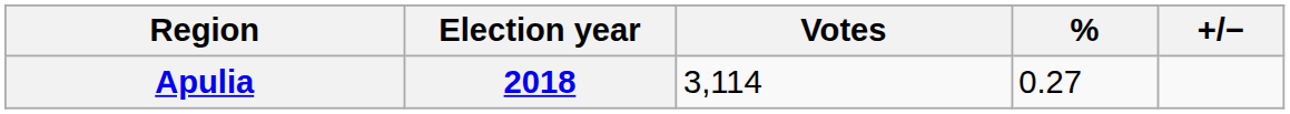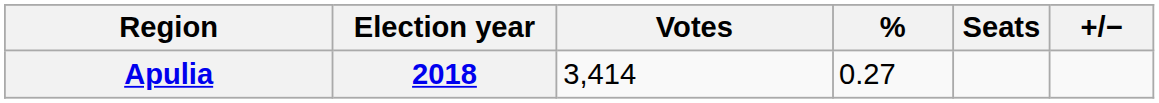+ column: Seats
Apulia | Votes: 3,114 -> 3,414
